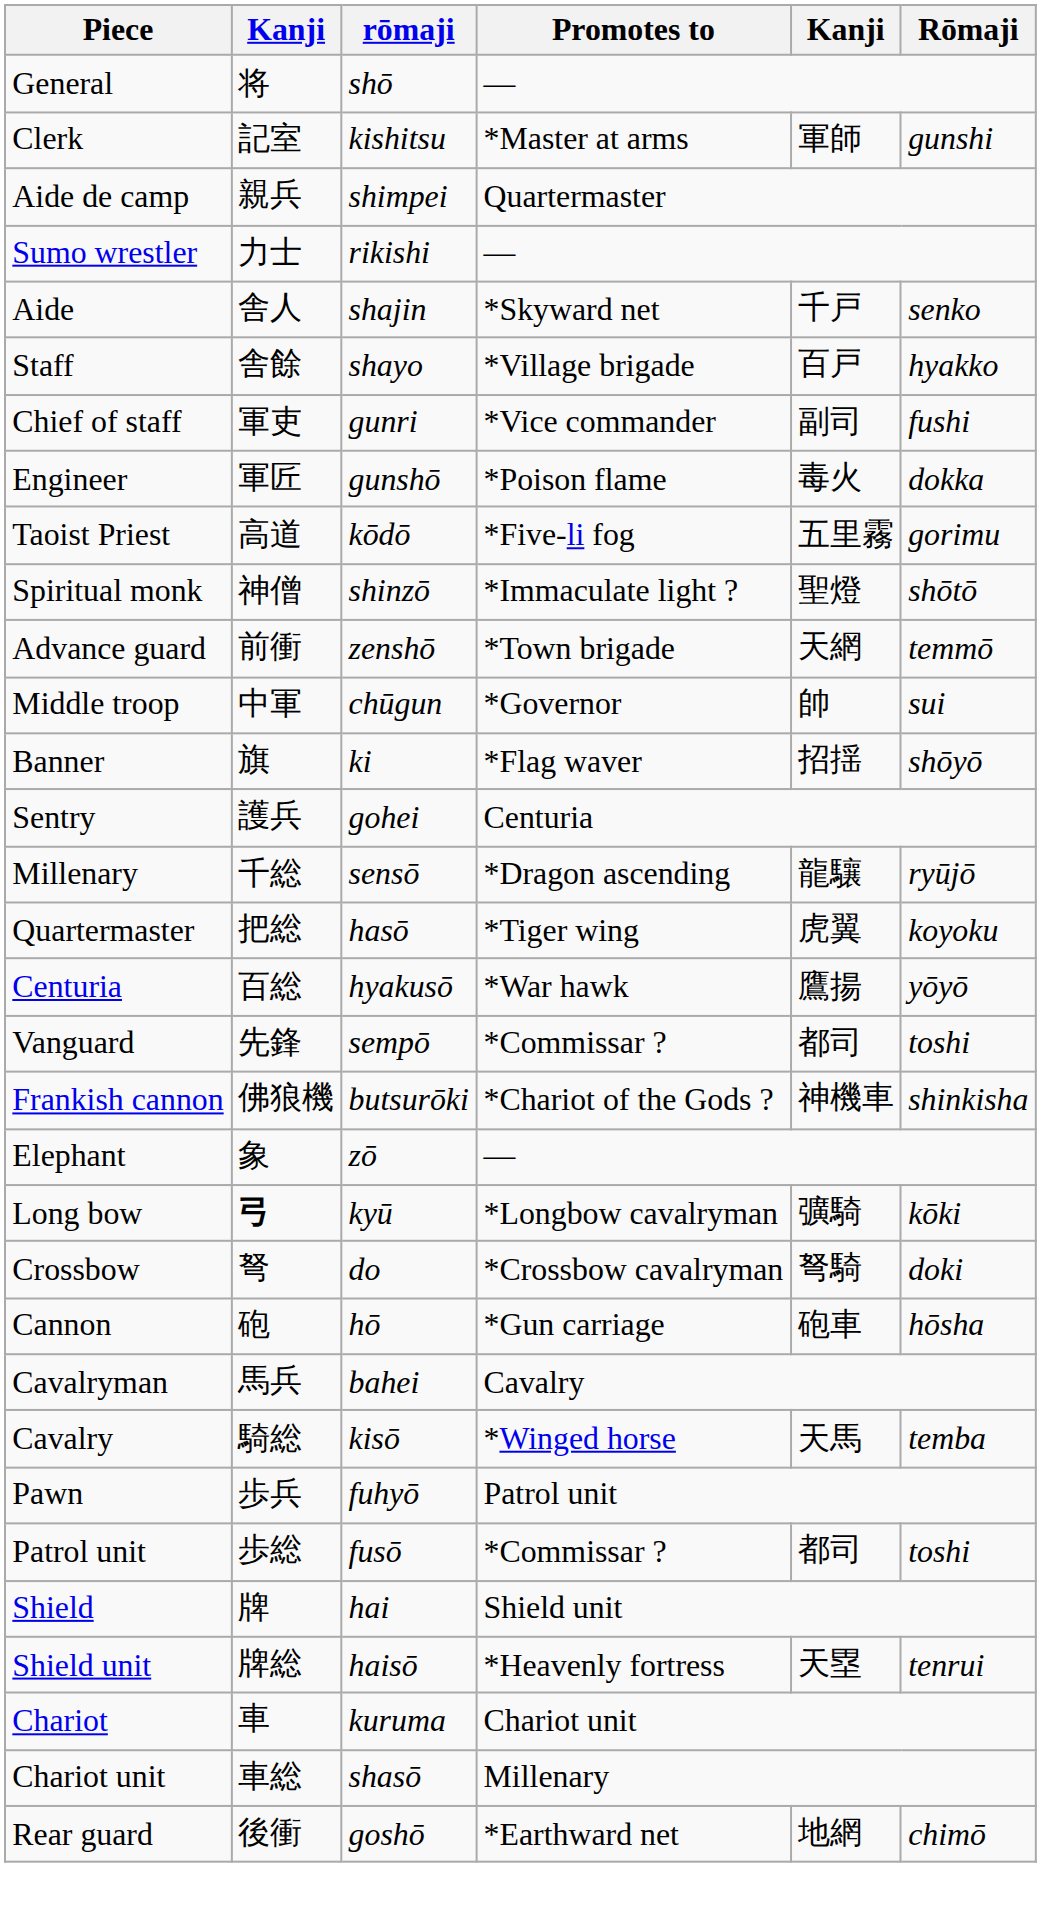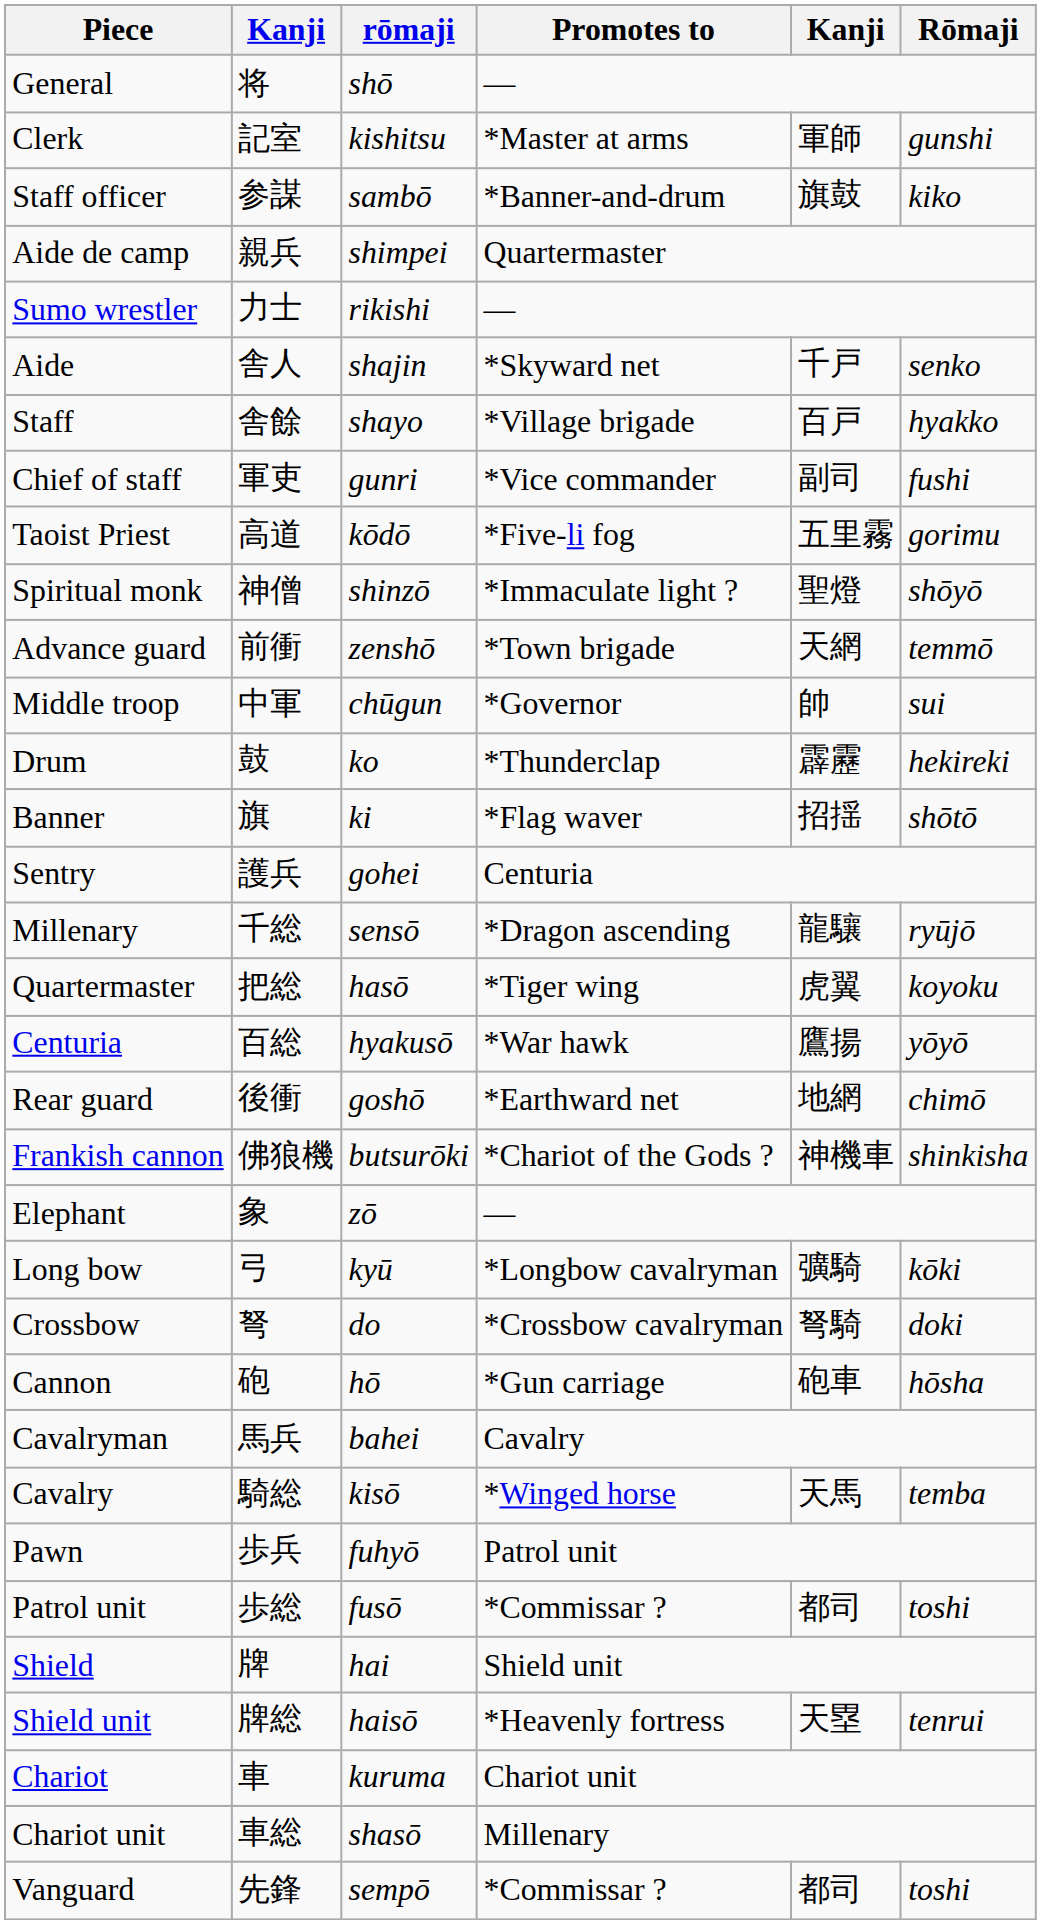+ row: Staff officer | 参謀 | sambō | *Banner-and-drum | 旗鼓 | kiko
- row: Engineer | 軍匠 | gunshō | *Poison flame | 毒火 | dokka
Spiritual monk | Rōmaji: shōtō -> shōyō
+ row: Drum | 鼓 | ko | *Thunderclap | 霹靂 | hekireki
Banner | Rōmaji: shōyō -> shōtō
rows swapped: Rear guard <-> Vanguard
Long bow | column 2: bold -> normal
